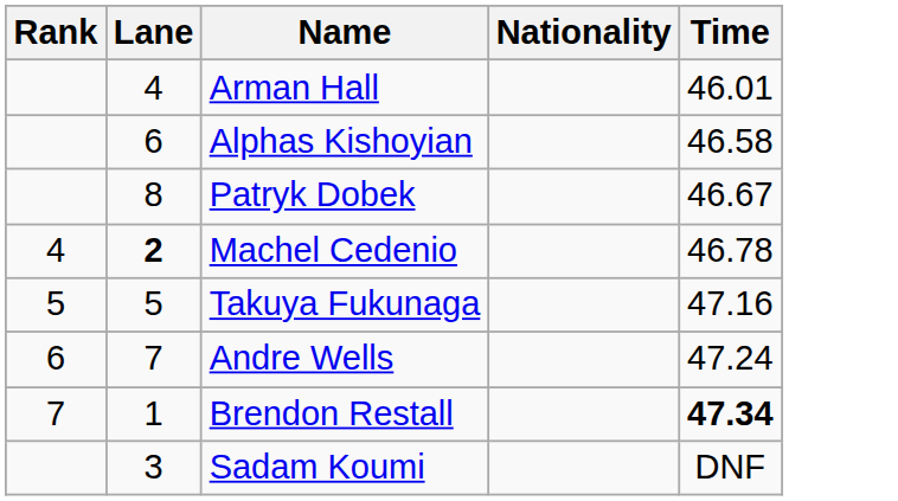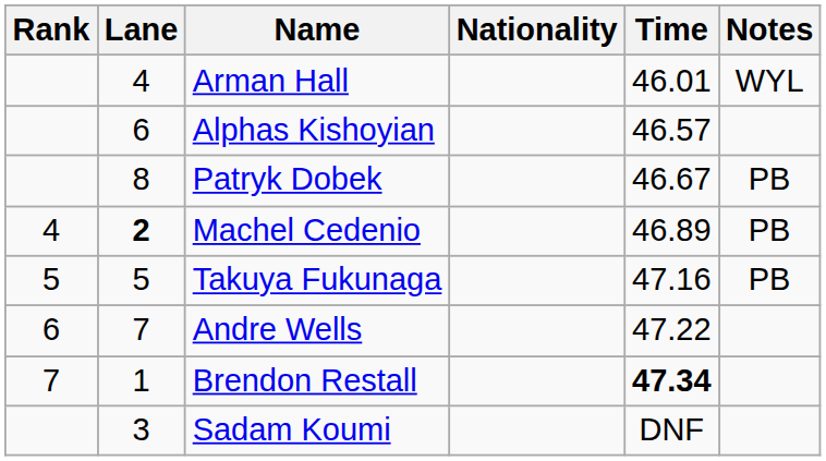+ column: Notes | WYL | PB | PB | PB
Alphas Kishoyian | Time: 46.58 -> 46.57
Machel Cedenio | Time: 46.78 -> 46.89
Andre Wells | Time: 47.24 -> 47.22
